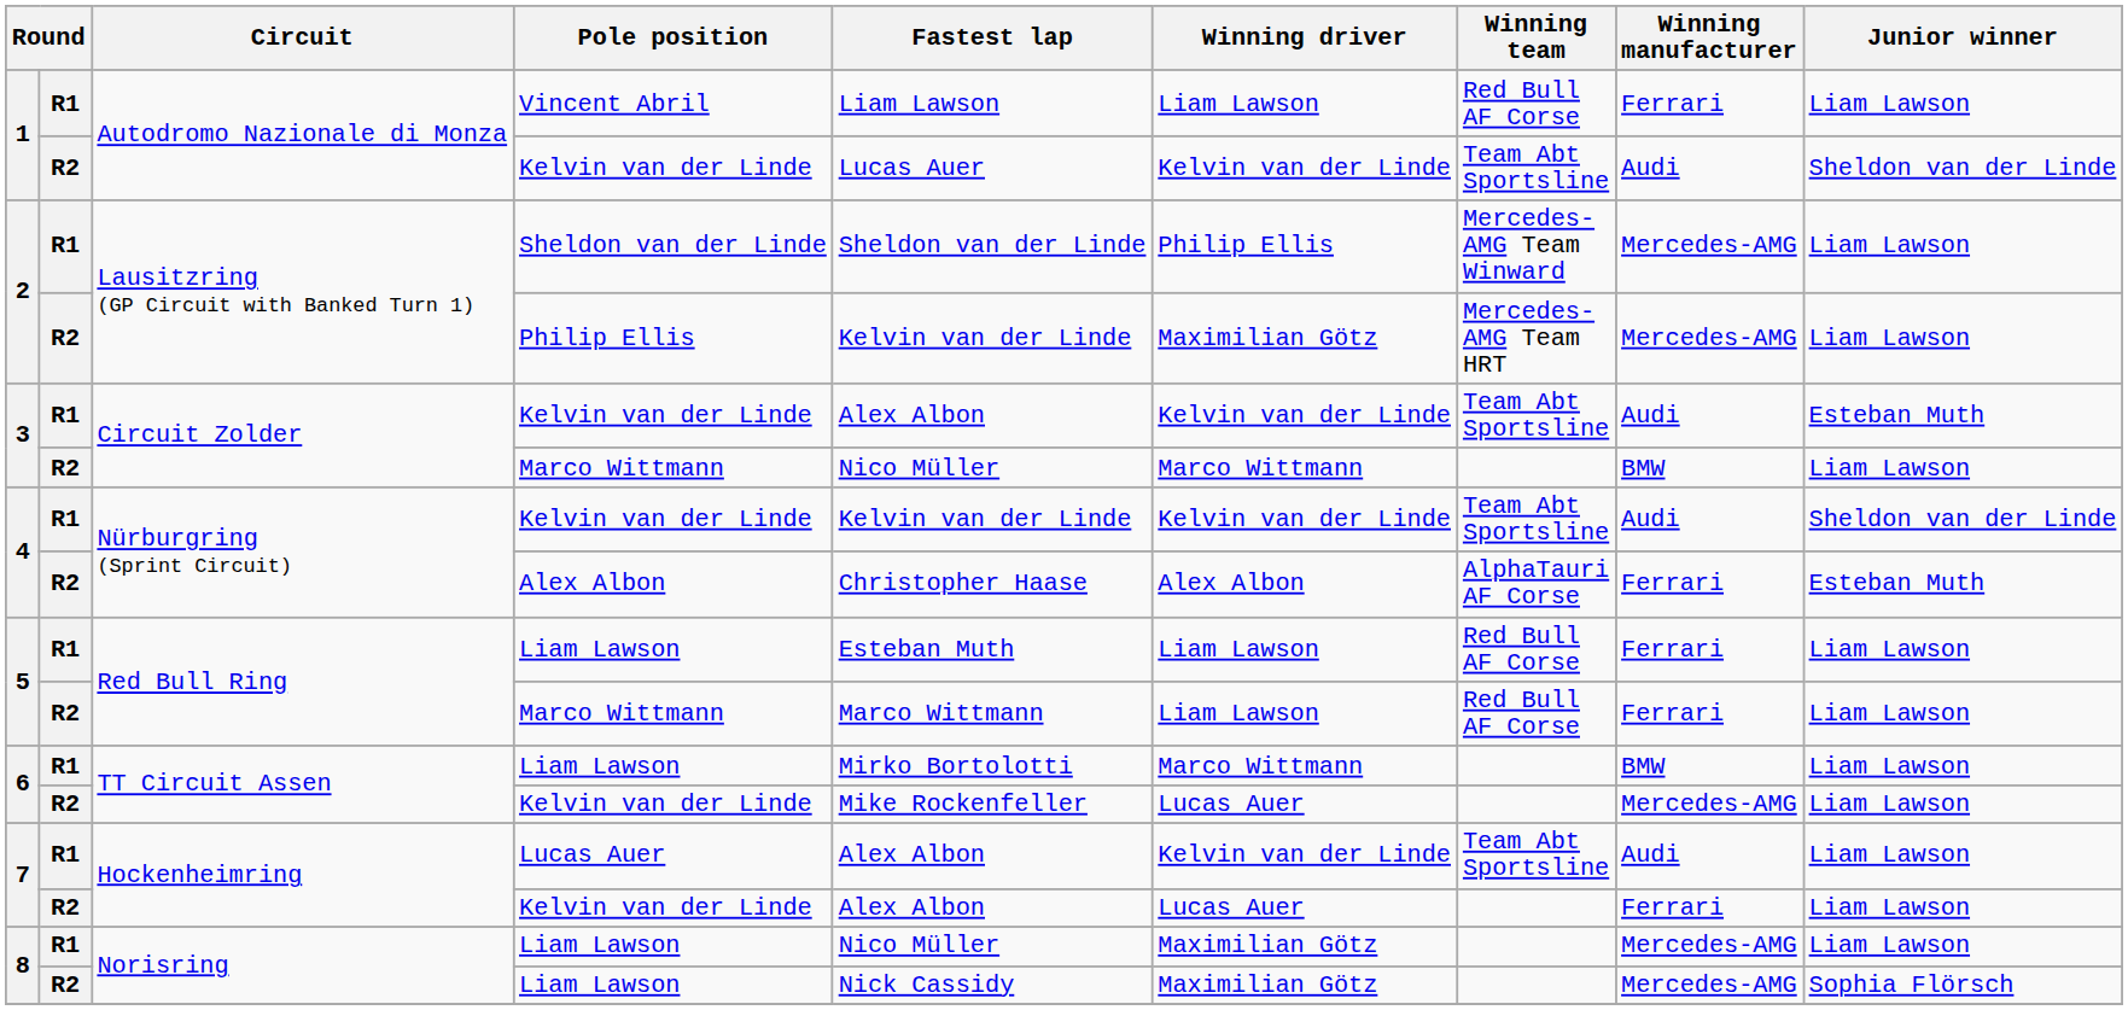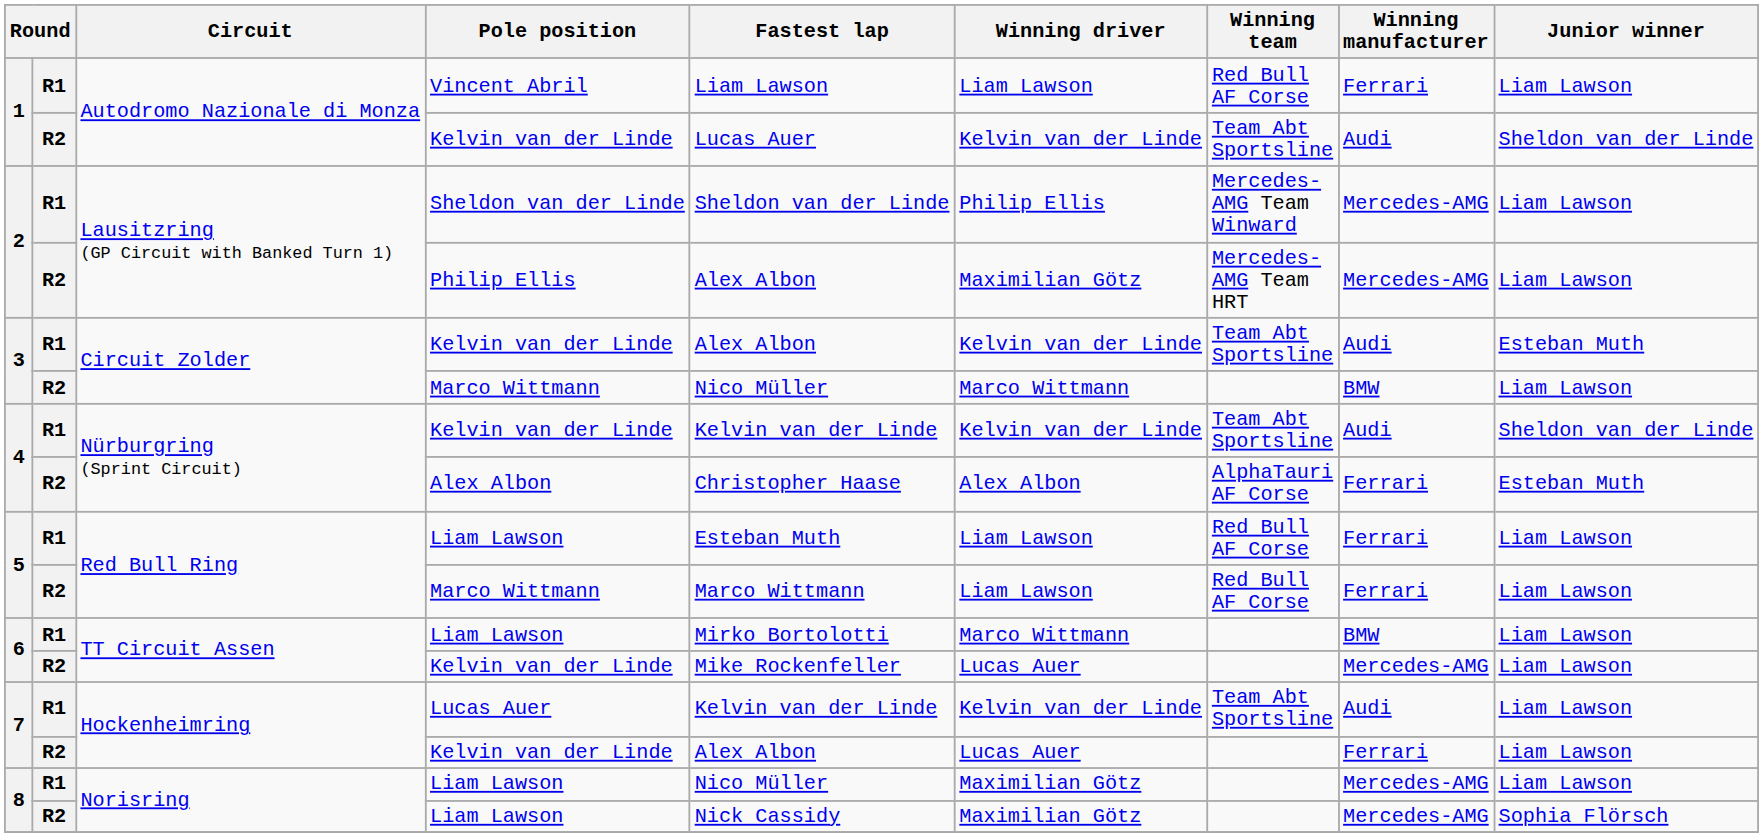2 / R2 | Fastest lap: Kelvin van der Linde -> Alex Albon
7 / R1 | Fastest lap: Alex Albon -> Kelvin van der Linde
